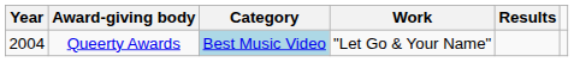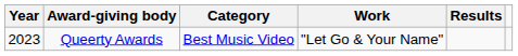Queerty Awards | Year: 2004 -> 2023
Queerty Awards | Category: lightblue background -> no background
